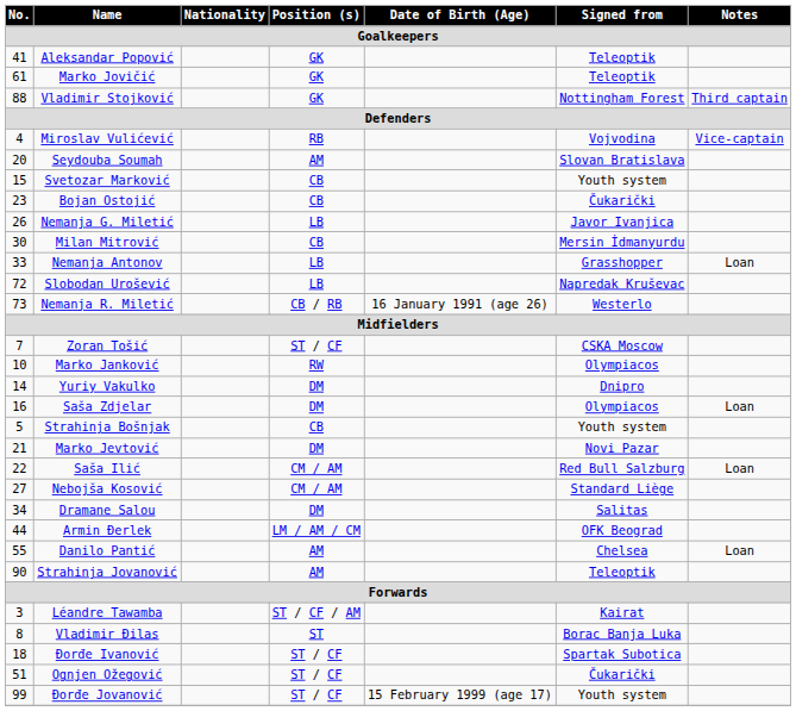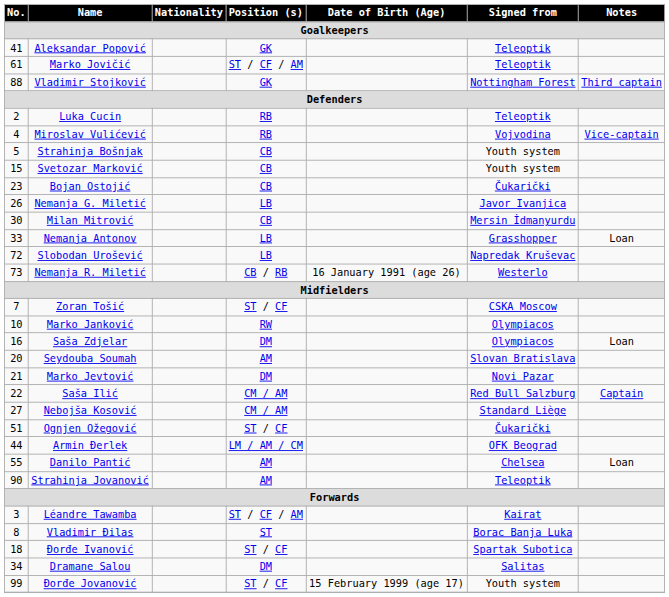Marko Jovičić | Position (s): GK -> ST / CF / AM
+ row: 2 | Luka Cucin | RB | Teleoptik
rows swapped: Strahinja Bošnjak <-> Seydouba Soumah
- row: 14 | Yuriy Vakulko | DM | Dnipro
Saša Ilić | Notes: Loan -> Captain
rows swapped: Dramane Salou <-> Ognjen Ožegović
